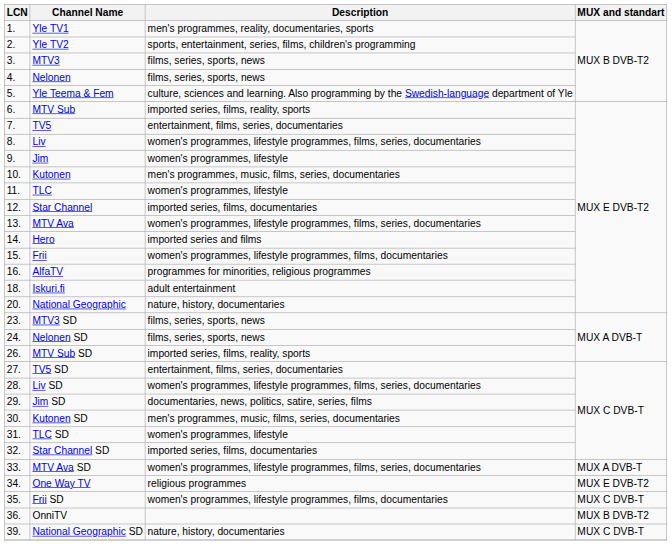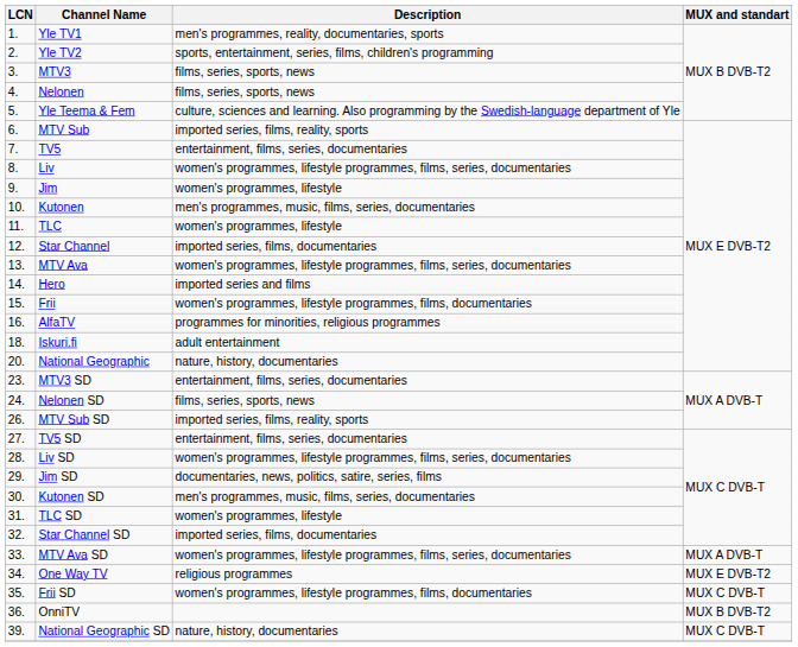MTV3 SD | Description: films, series, sports, news -> entertainment, films, series, documentaries
